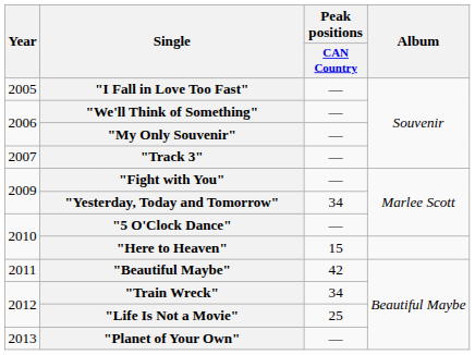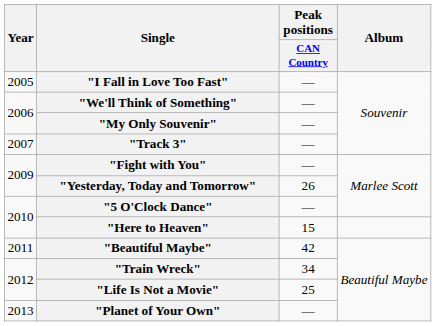"Yesterday, Today and Tomorrow" | Peak positions / CAN Country: 34 -> 26
